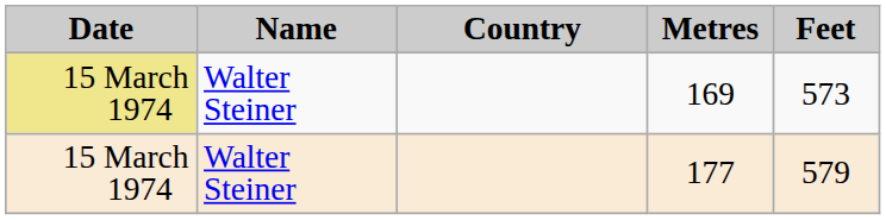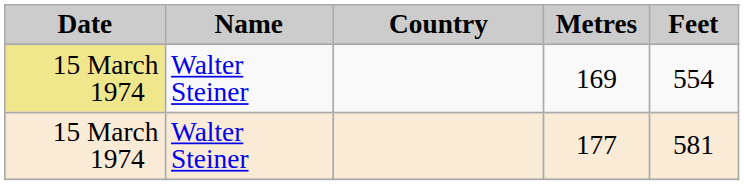169 | Feet: 573 -> 554
177 | Feet: 579 -> 581
